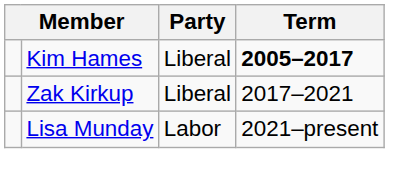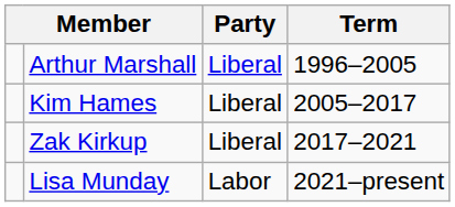+ row: Arthur Marshall | Liberal | 1996–2005
Kim Hames | Term: bold -> normal
